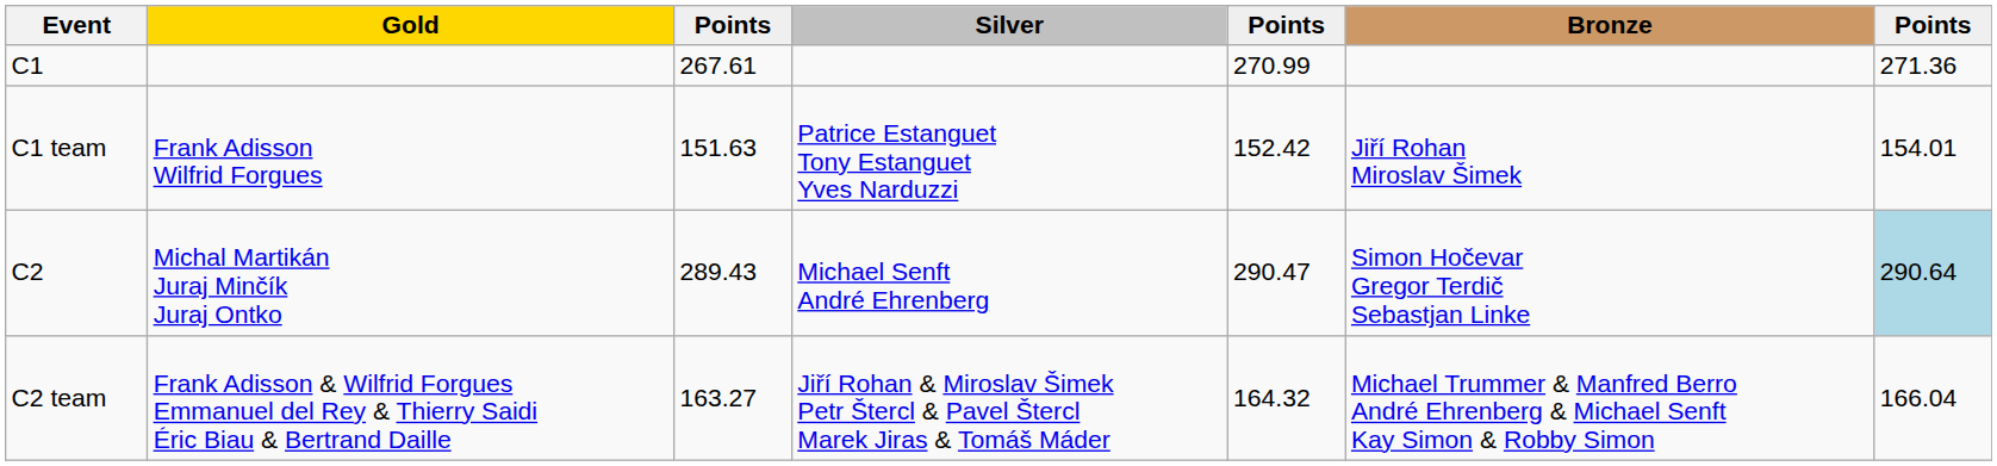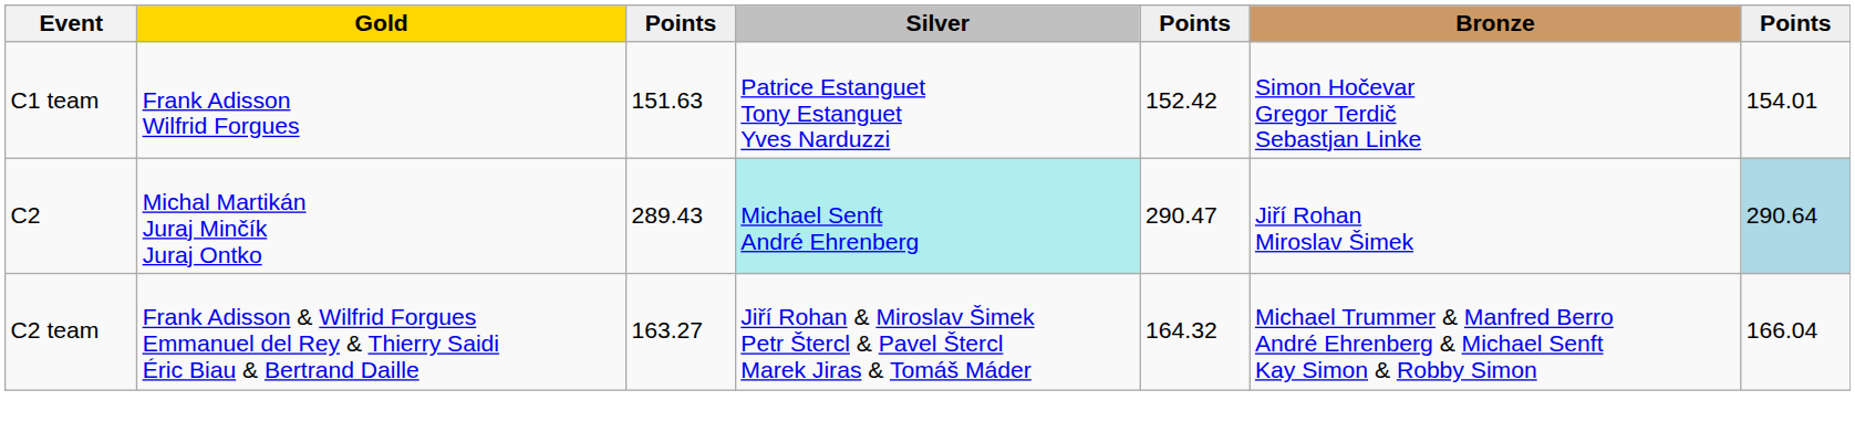- row: C1 | 267.61 | 270.99 | 271.36
C1 team | Bronze: Jiří Rohan Miroslav Šimek -> Simon Hočevar Gregor Terdič Sebastjan Linke
C2 | Silver: no background -> paleturquoise background
C2 | Bronze: Simon Hočevar Gregor Terdič Sebastjan Linke -> Jiří Rohan Miroslav Šimek
